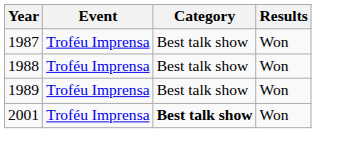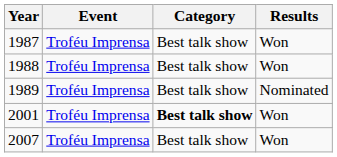1989 | Results: Won -> Nominated
+ row: 2007 | Troféu Imprensa | Best talk show | Won
